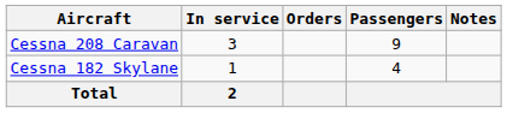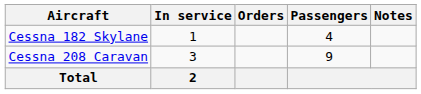rows swapped: Cessna 208 Caravan <-> Cessna 182 Skylane
